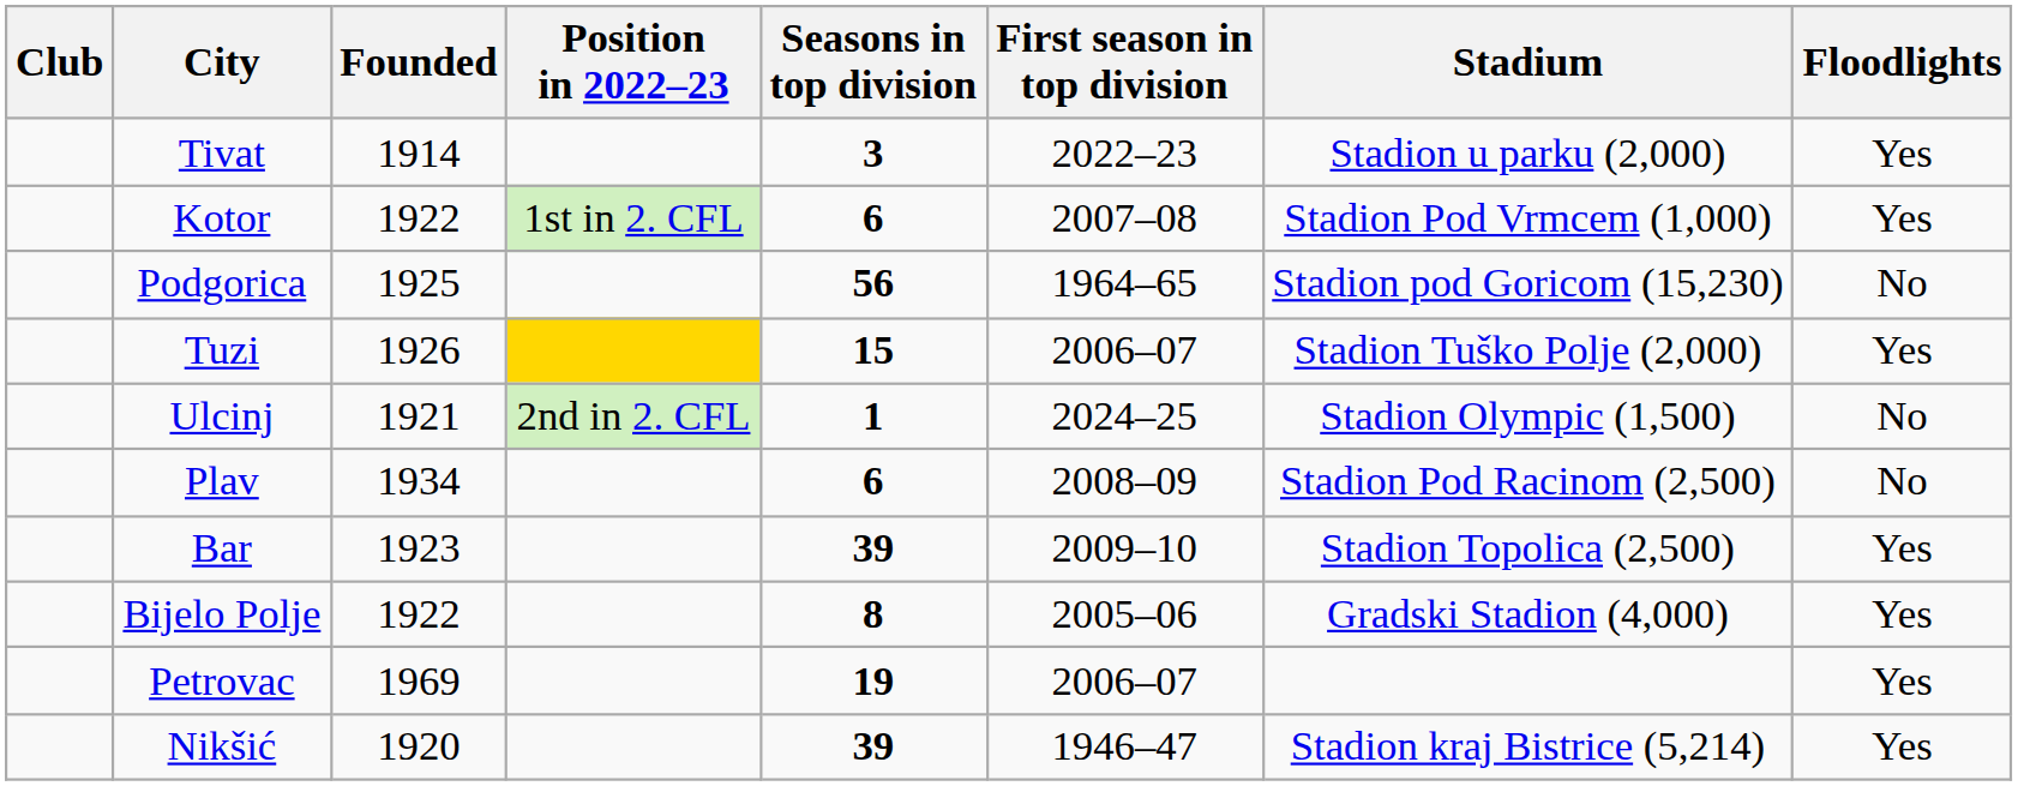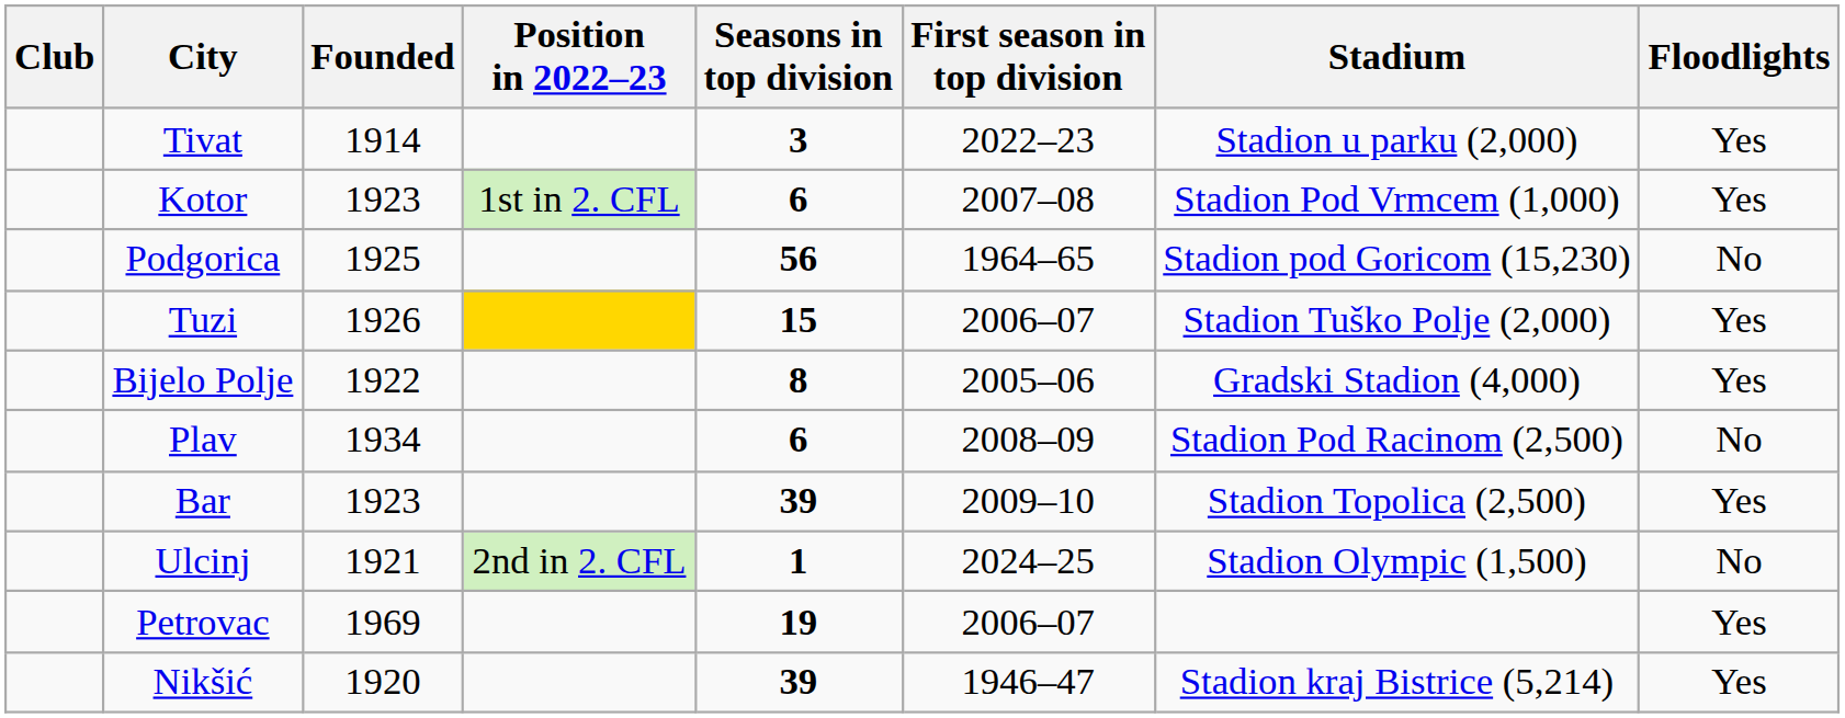Kotor | Founded: 1922 -> 1923
rows swapped: Bijelo Polje <-> Ulcinj
